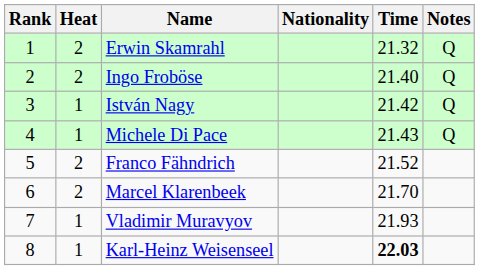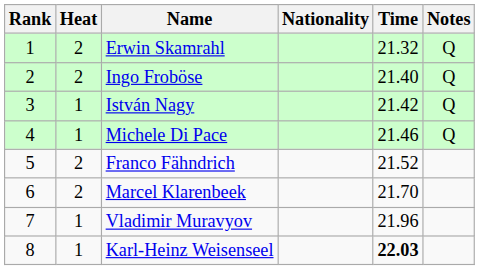Michele Di Pace | Time: 21.43 -> 21.46
Vladimir Muravyov | Time: 21.93 -> 21.96
